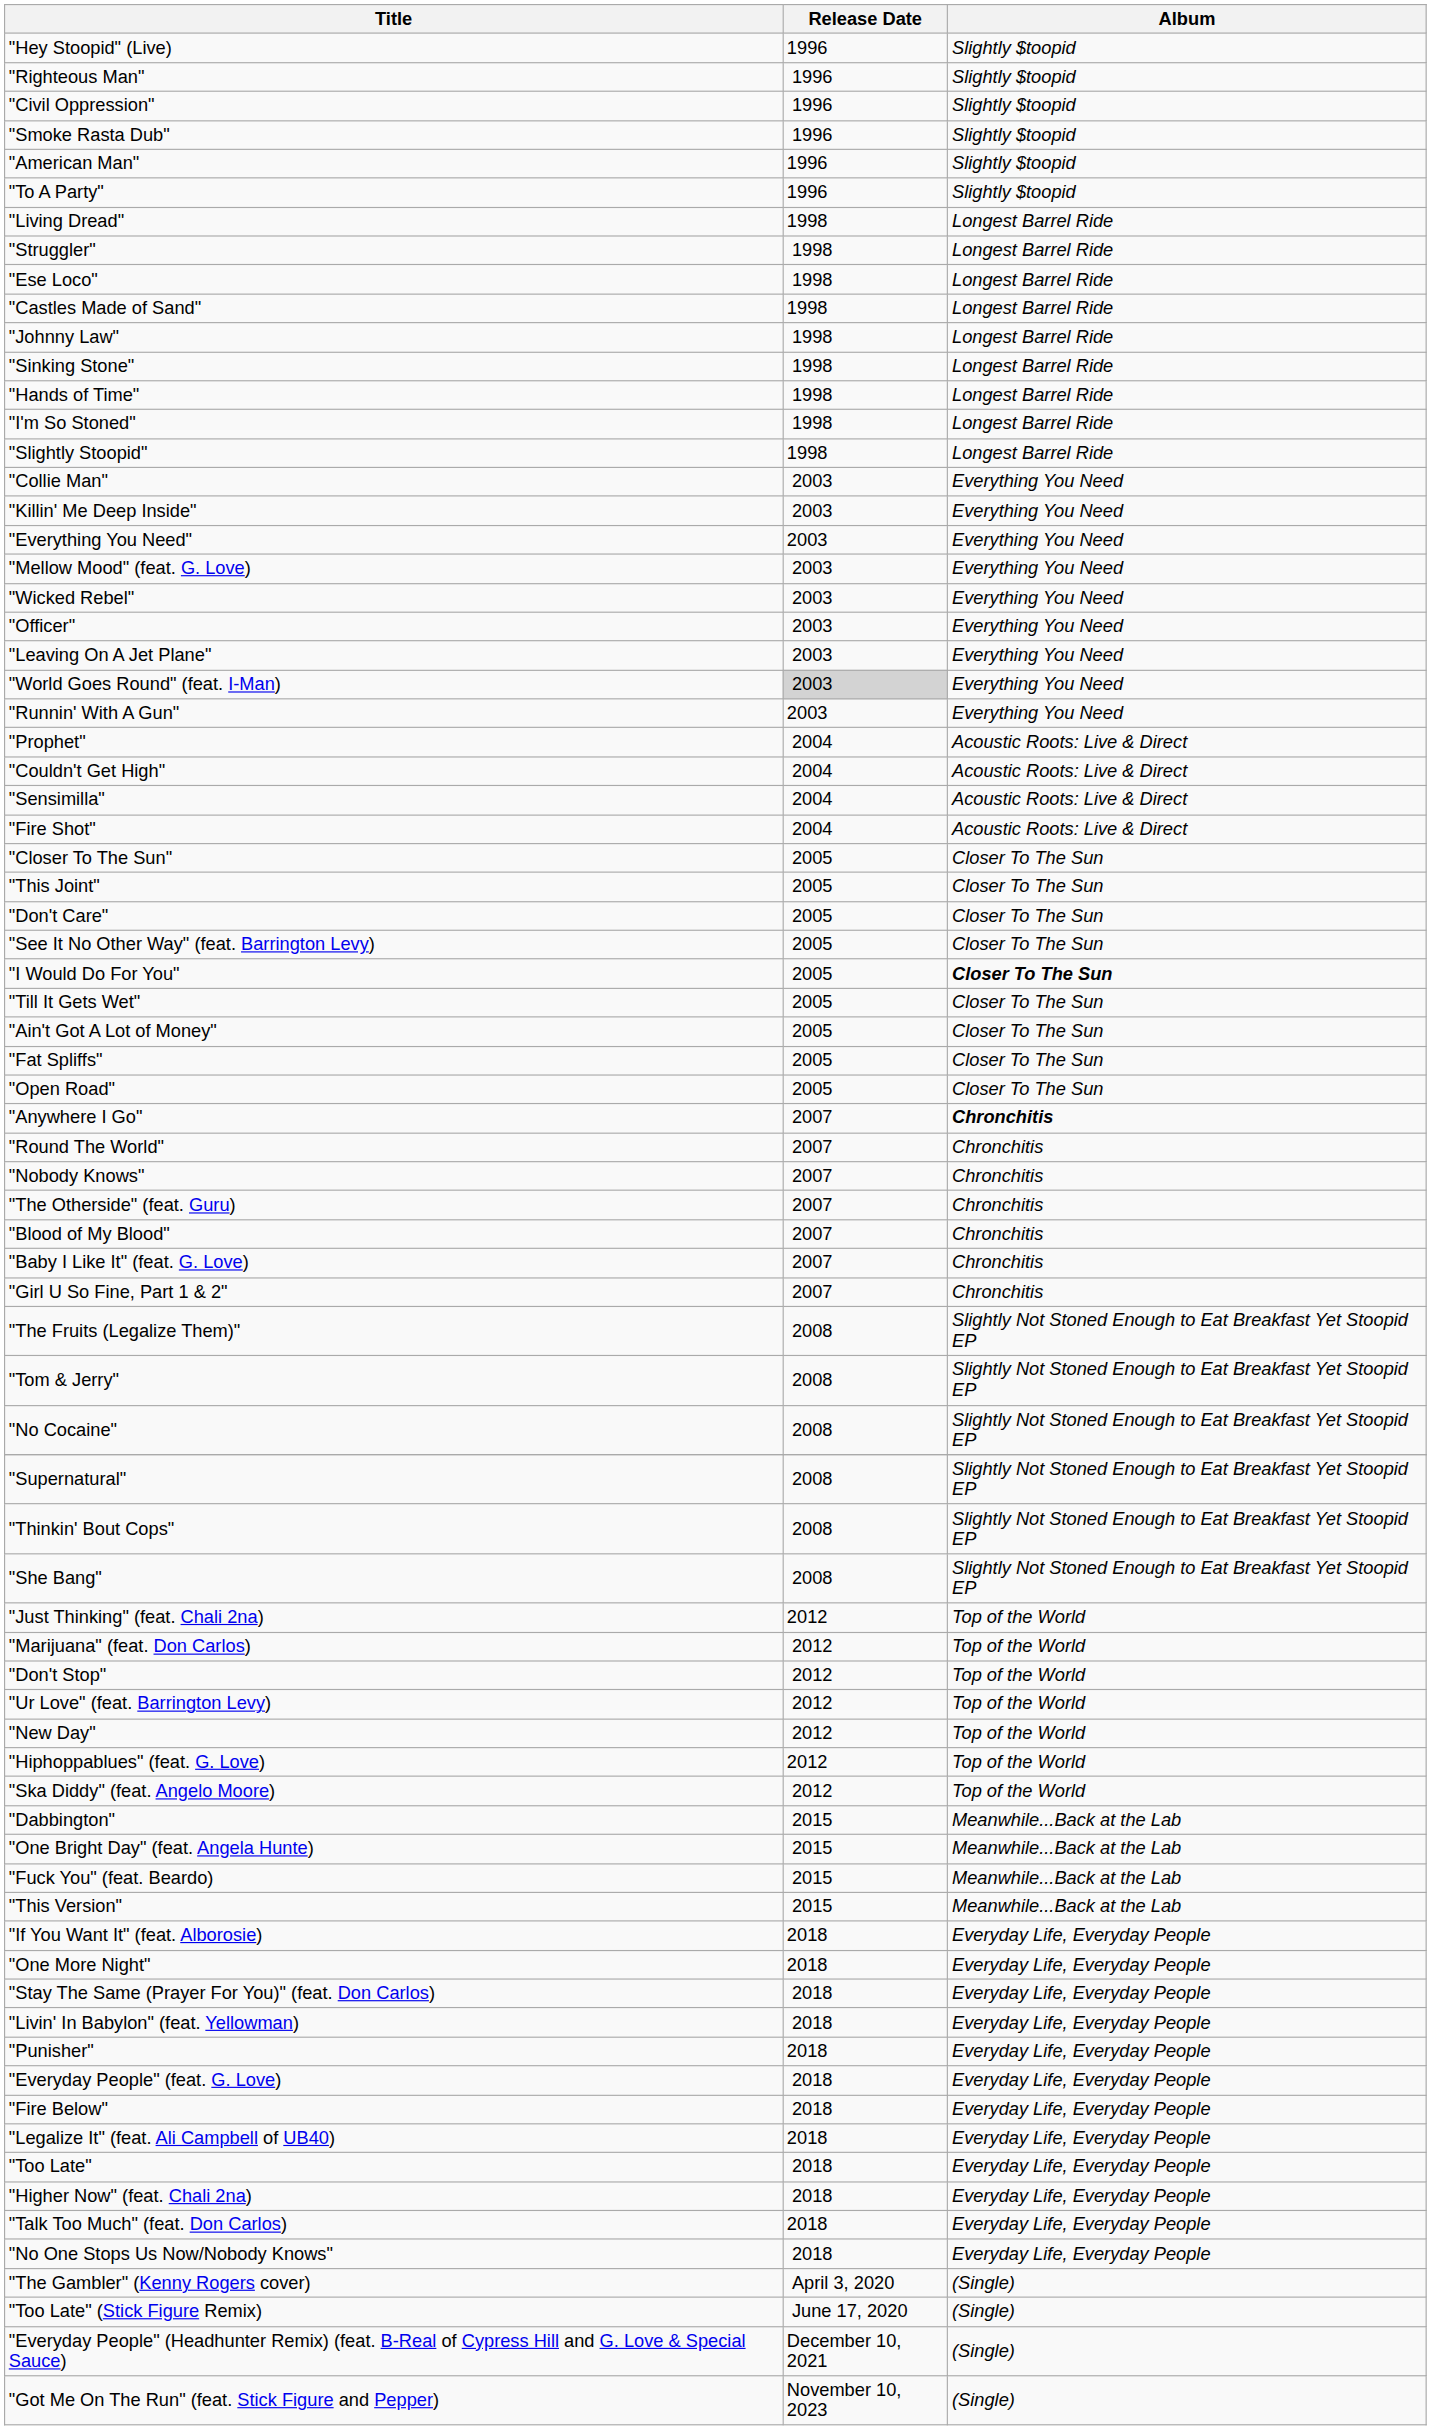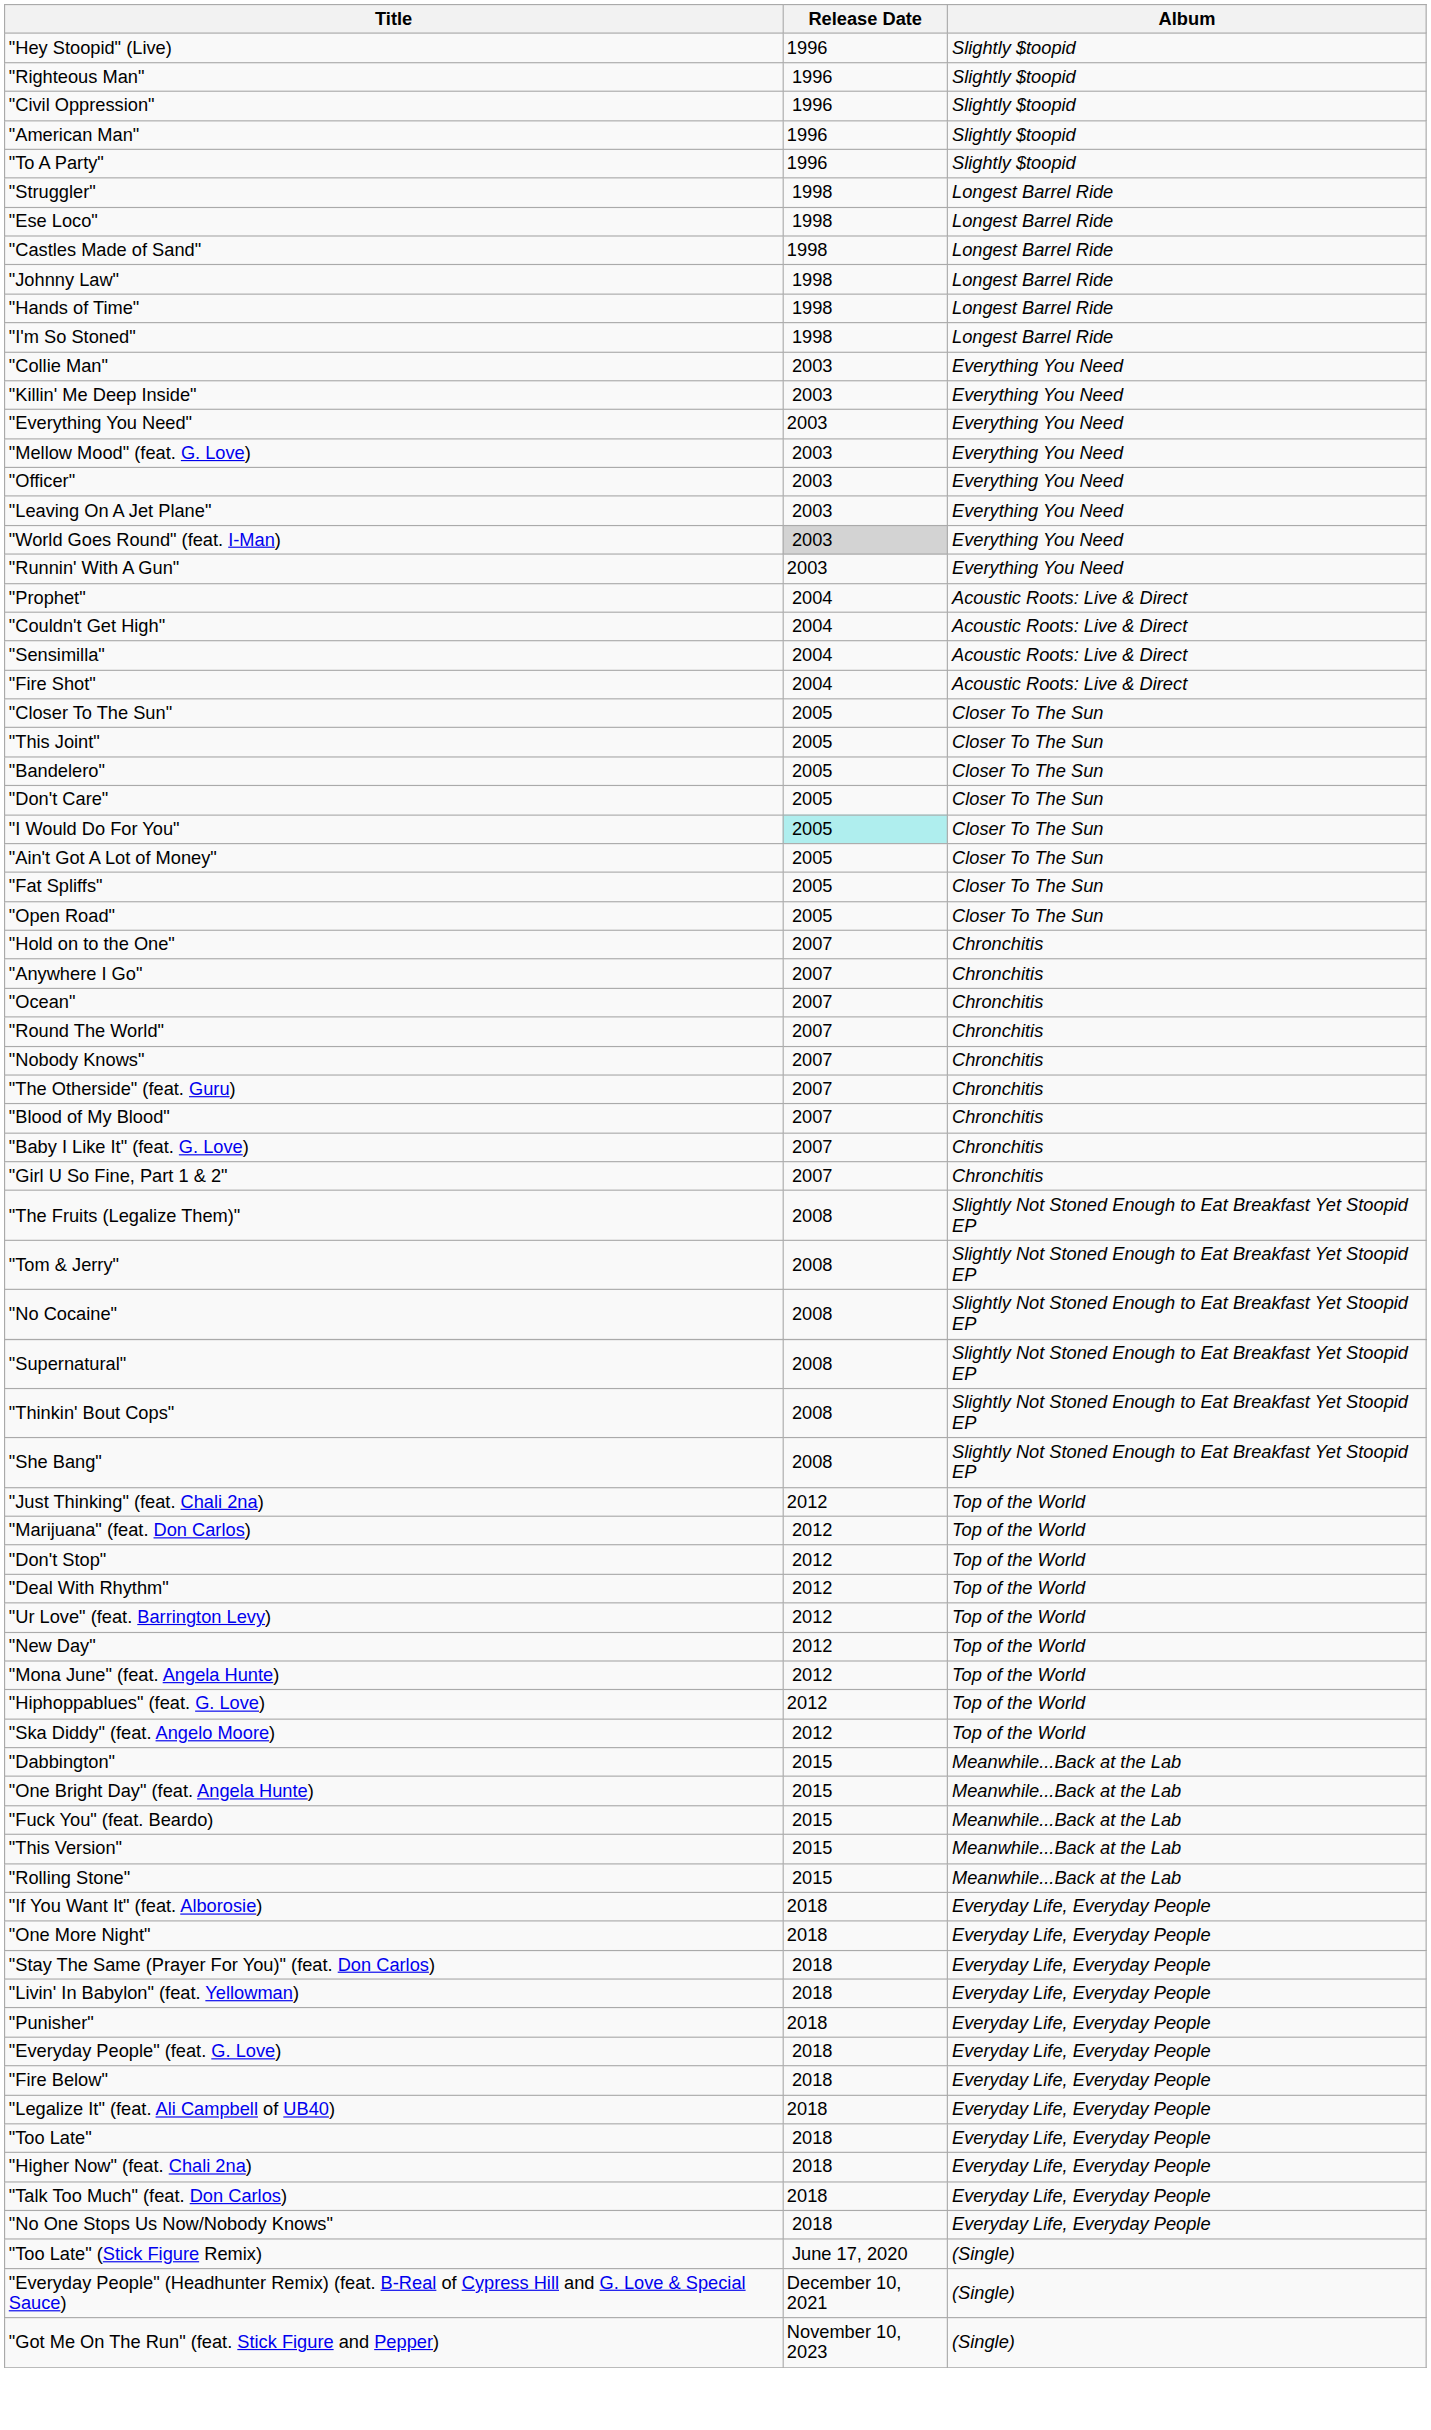- row: "Smoke Rasta Dub" | 1996 | Slightly $toopid
- row: "Living Dread" | 1998 | Longest Barrel Ride
- row: "Sinking Stone" | 1998 | Longest Barrel Ride
- row: "Slightly Stoopid" | 1998 | Longest Barrel Ride
- row: "Wicked Rebel" | 2003 | Everything You Need
+ row: "Bandelero" | 2005 | Closer To The Sun
- row: "See It No Other Way" (feat. Barrington Levy) | 2005 | Closer To The Sun
"I Would Do For You" | Release Date: no background -> paleturquoise background
"I Would Do For You" | Album: bold -> normal
- row: "Till It Gets Wet" | 2005 | Closer To The Sun
+ row: "Hold on to the One" | 2007 | Chronchitis
"Anywhere I Go" | Album: bold -> normal
+ row: "Ocean" | 2007 | Chronchitis
+ row: "Deal With Rhythm" | 2012 | Top of the World
+ row: "Mona June" (feat. Angela Hunte) | 2012 | Top of the World
+ row: "Rolling Stone" | 2015 | Meanwhile...Back at the Lab
- row: "The Gambler" (Kenny Rogers cover) | April 3, 2020 | (Single)
